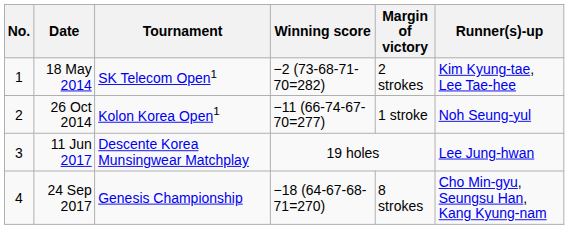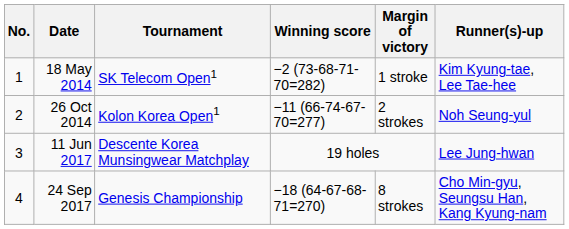18 May 2014 | Margin of victory: 2 strokes -> 1 stroke
26 Oct 2014 | Margin of victory: 1 stroke -> 2 strokes
